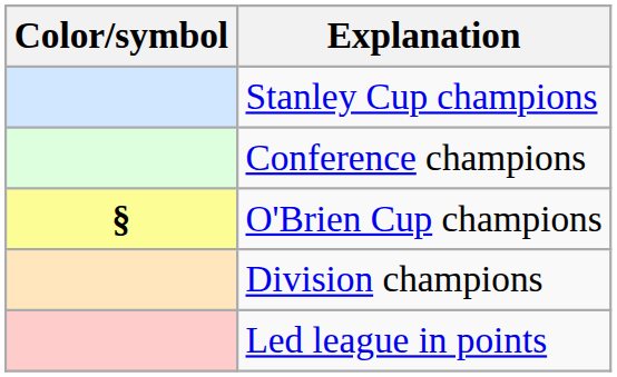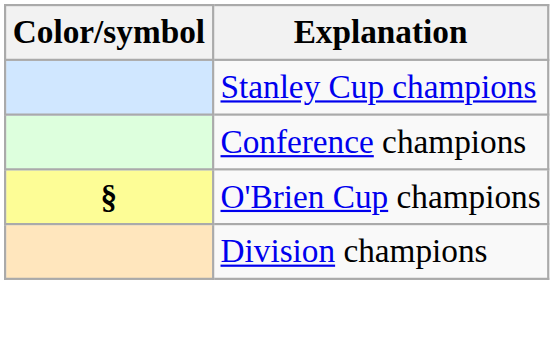- row: Led league in points
